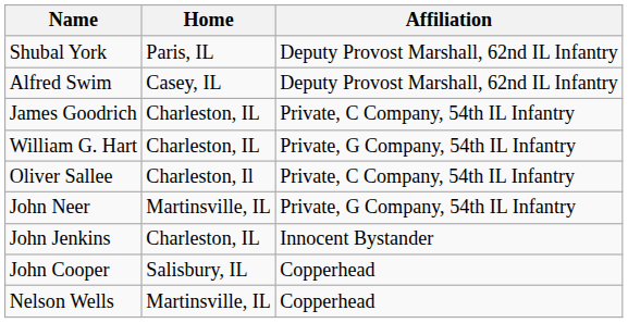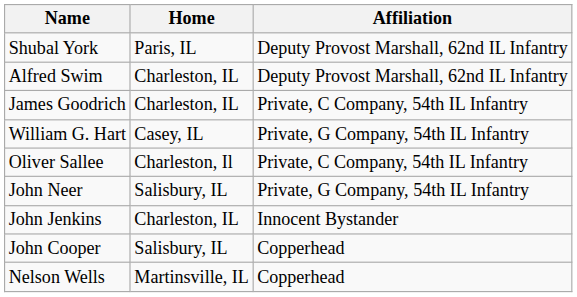Alfred Swim | Home: Casey, IL -> Charleston, IL
William G. Hart | Home: Charleston, IL -> Casey, IL
John Neer | Home: Martinsville, IL -> Salisbury, IL
